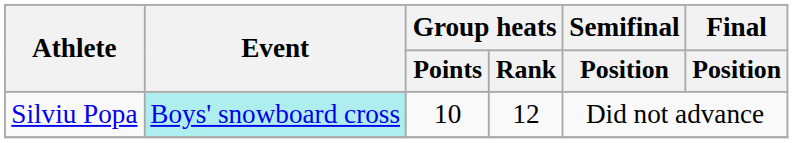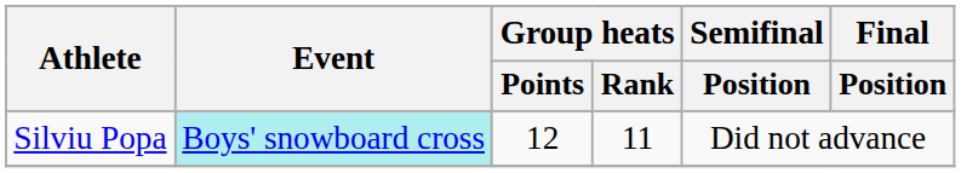Silviu Popa | Group heats / Points: 10 -> 12
Silviu Popa | Group heats / Rank: 12 -> 11
